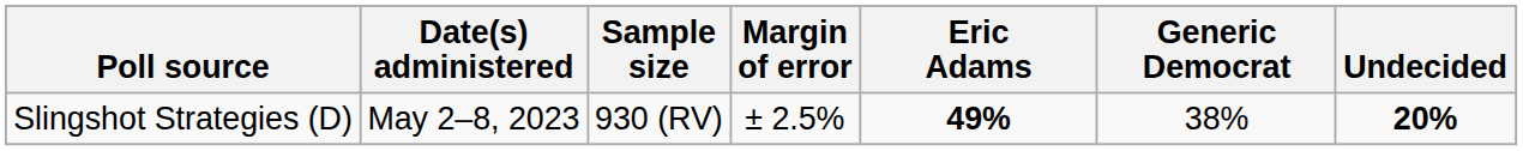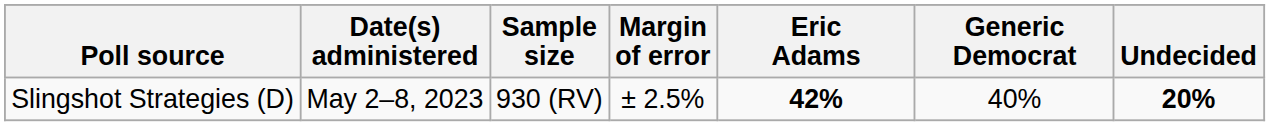Slingshot Strategies (D) | Eric Adams: 49% -> 42%
Slingshot Strategies (D) | Generic Democrat: 38% -> 40%
